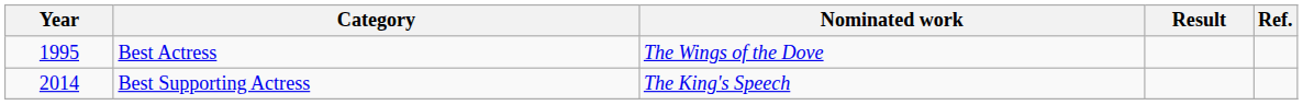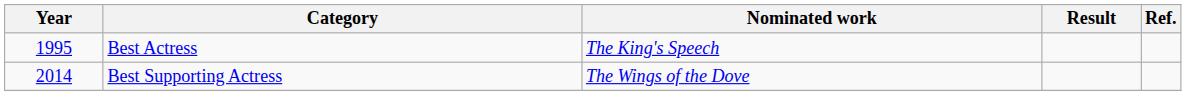Best Actress | Nominated work: The Wings of the Dove -> The King's Speech
Best Supporting Actress | Nominated work: The King's Speech -> The Wings of the Dove
